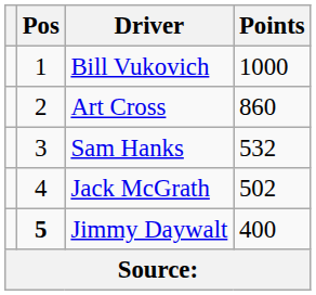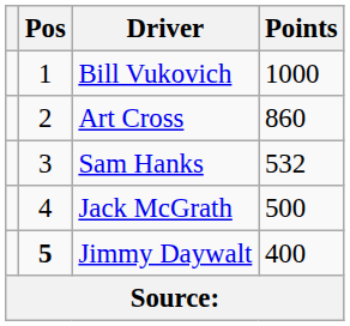Jack McGrath | Points: 502 -> 500
